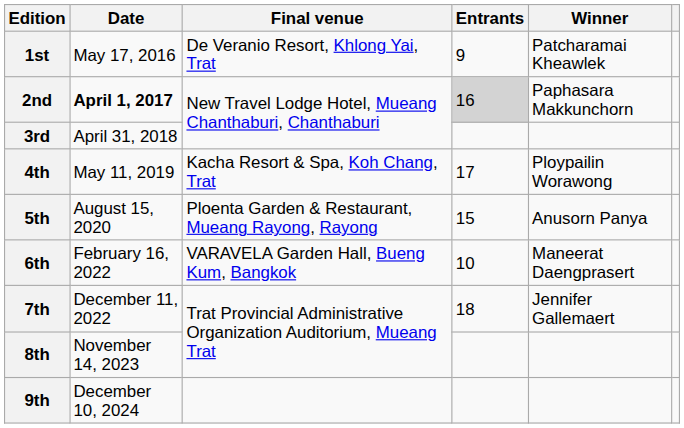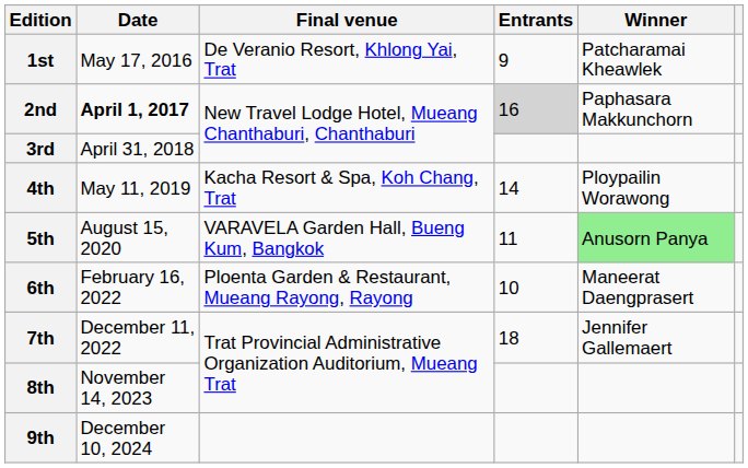4th | Entrants: 17 -> 14
5th | Final venue: Ploenta Garden & Restaurant, Mueang Rayong, Rayong -> VARAVELA Garden Hall, Bueng Kum, Bangkok
5th | Entrants: 15 -> 11
5th | Winner: no background -> lightgreen background
6th | Final venue: VARAVELA Garden Hall, Bueng Kum, Bangkok -> Ploenta Garden & Restaurant, Mueang Rayong, Rayong
